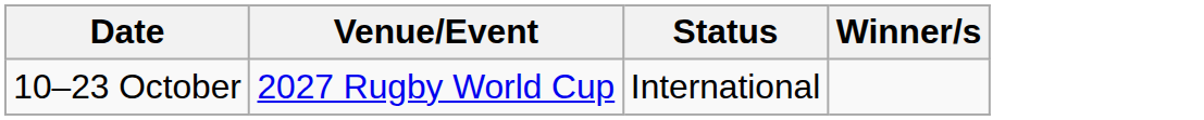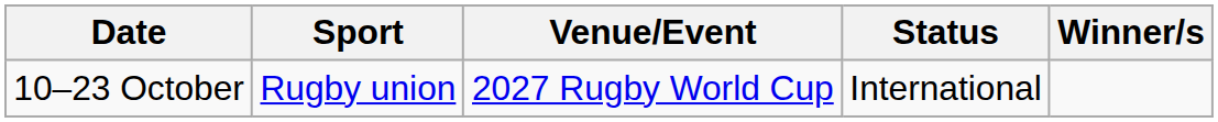+ column: Sport | Rugby union
